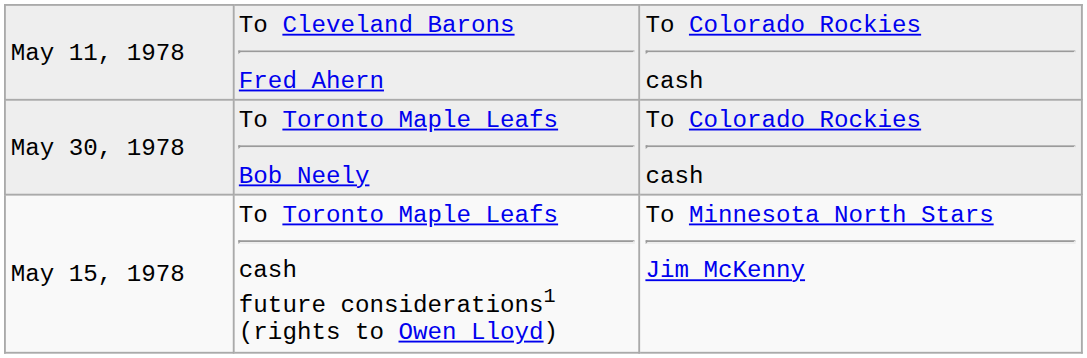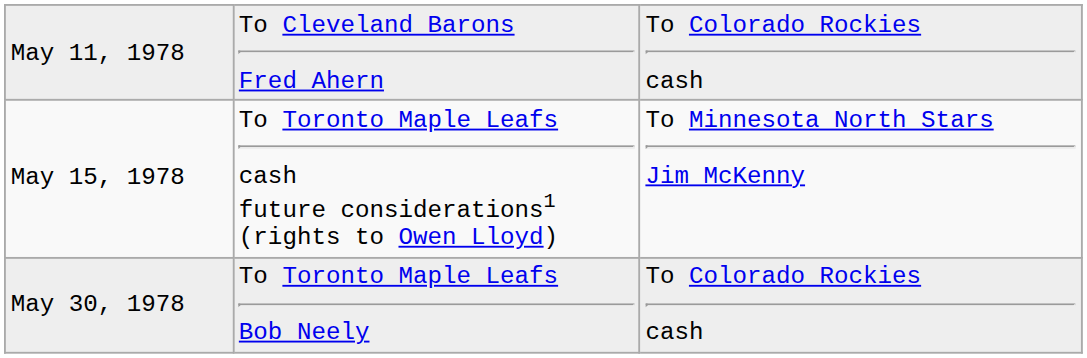rows swapped: May 15, 1978 <-> May 30, 1978
